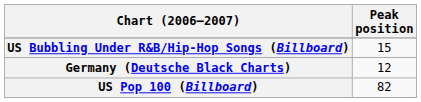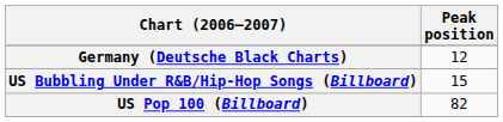rows swapped: Germany (Deutsche Black Charts) <-> US Bubbling Under R&B/Hip-Hop Songs (Billboard)
